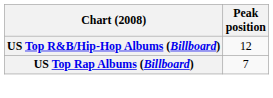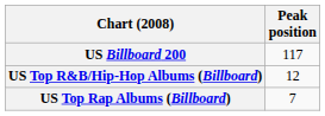+ row: US Billboard 200 | 117
